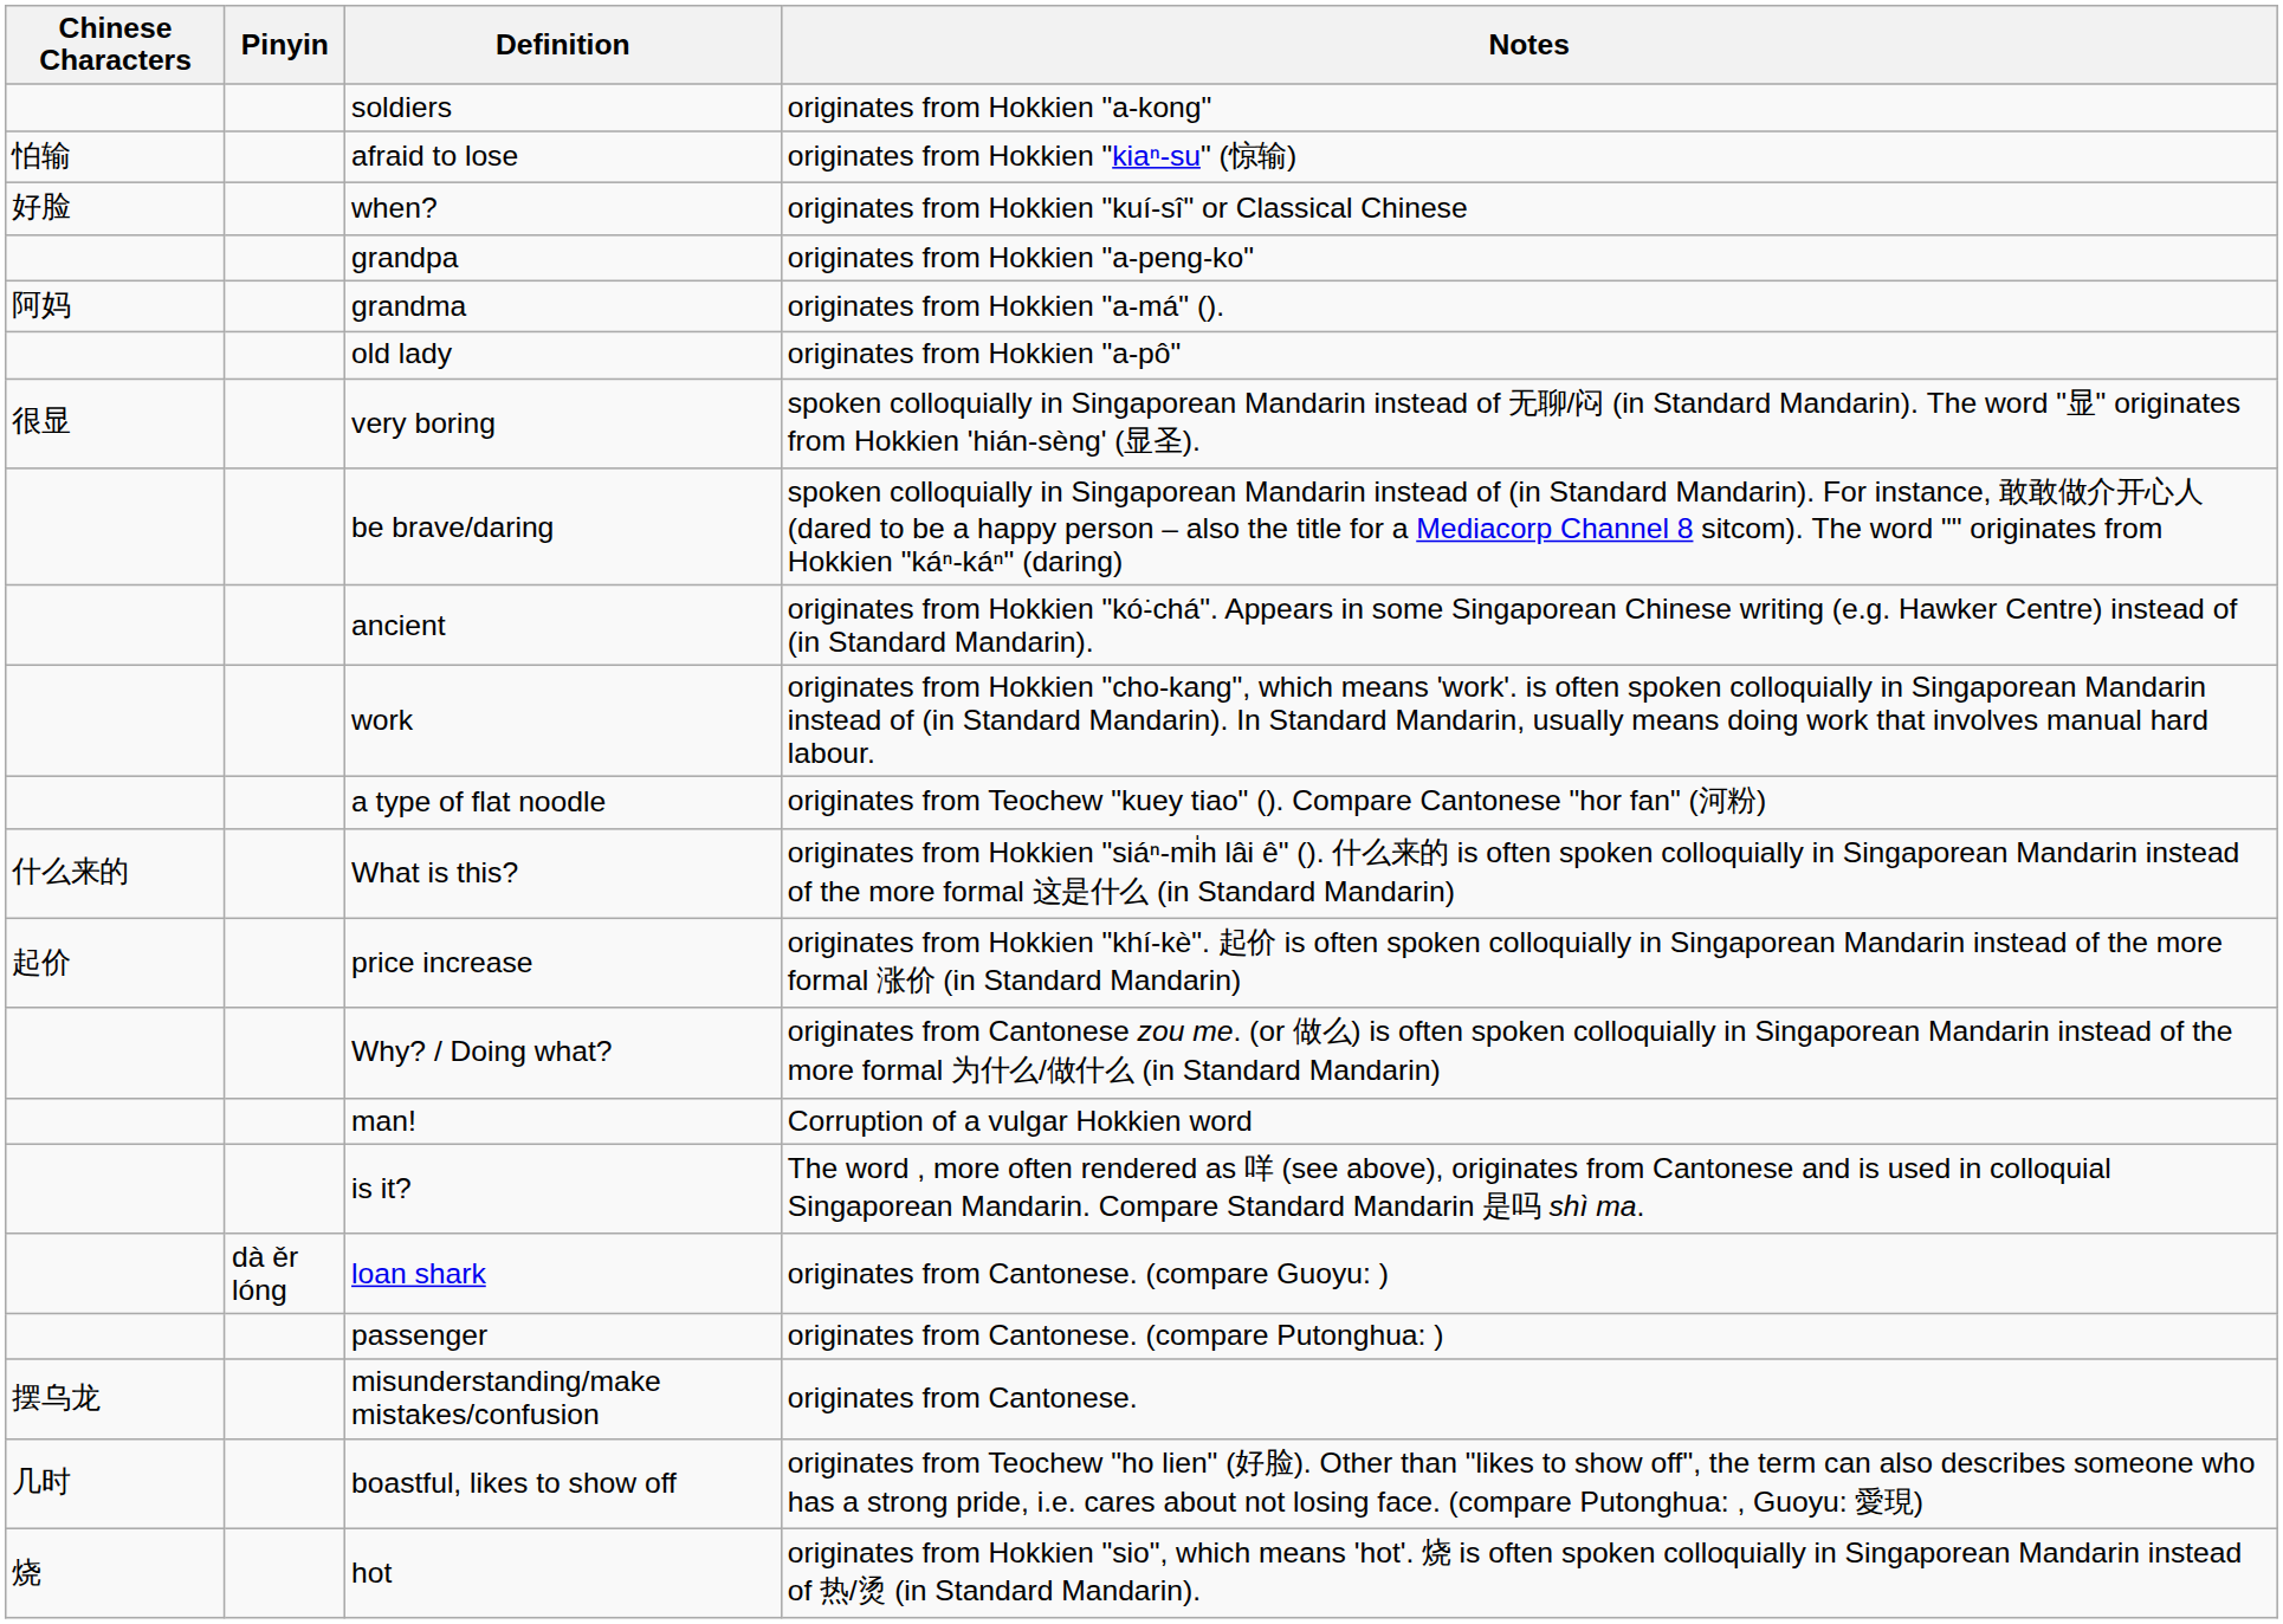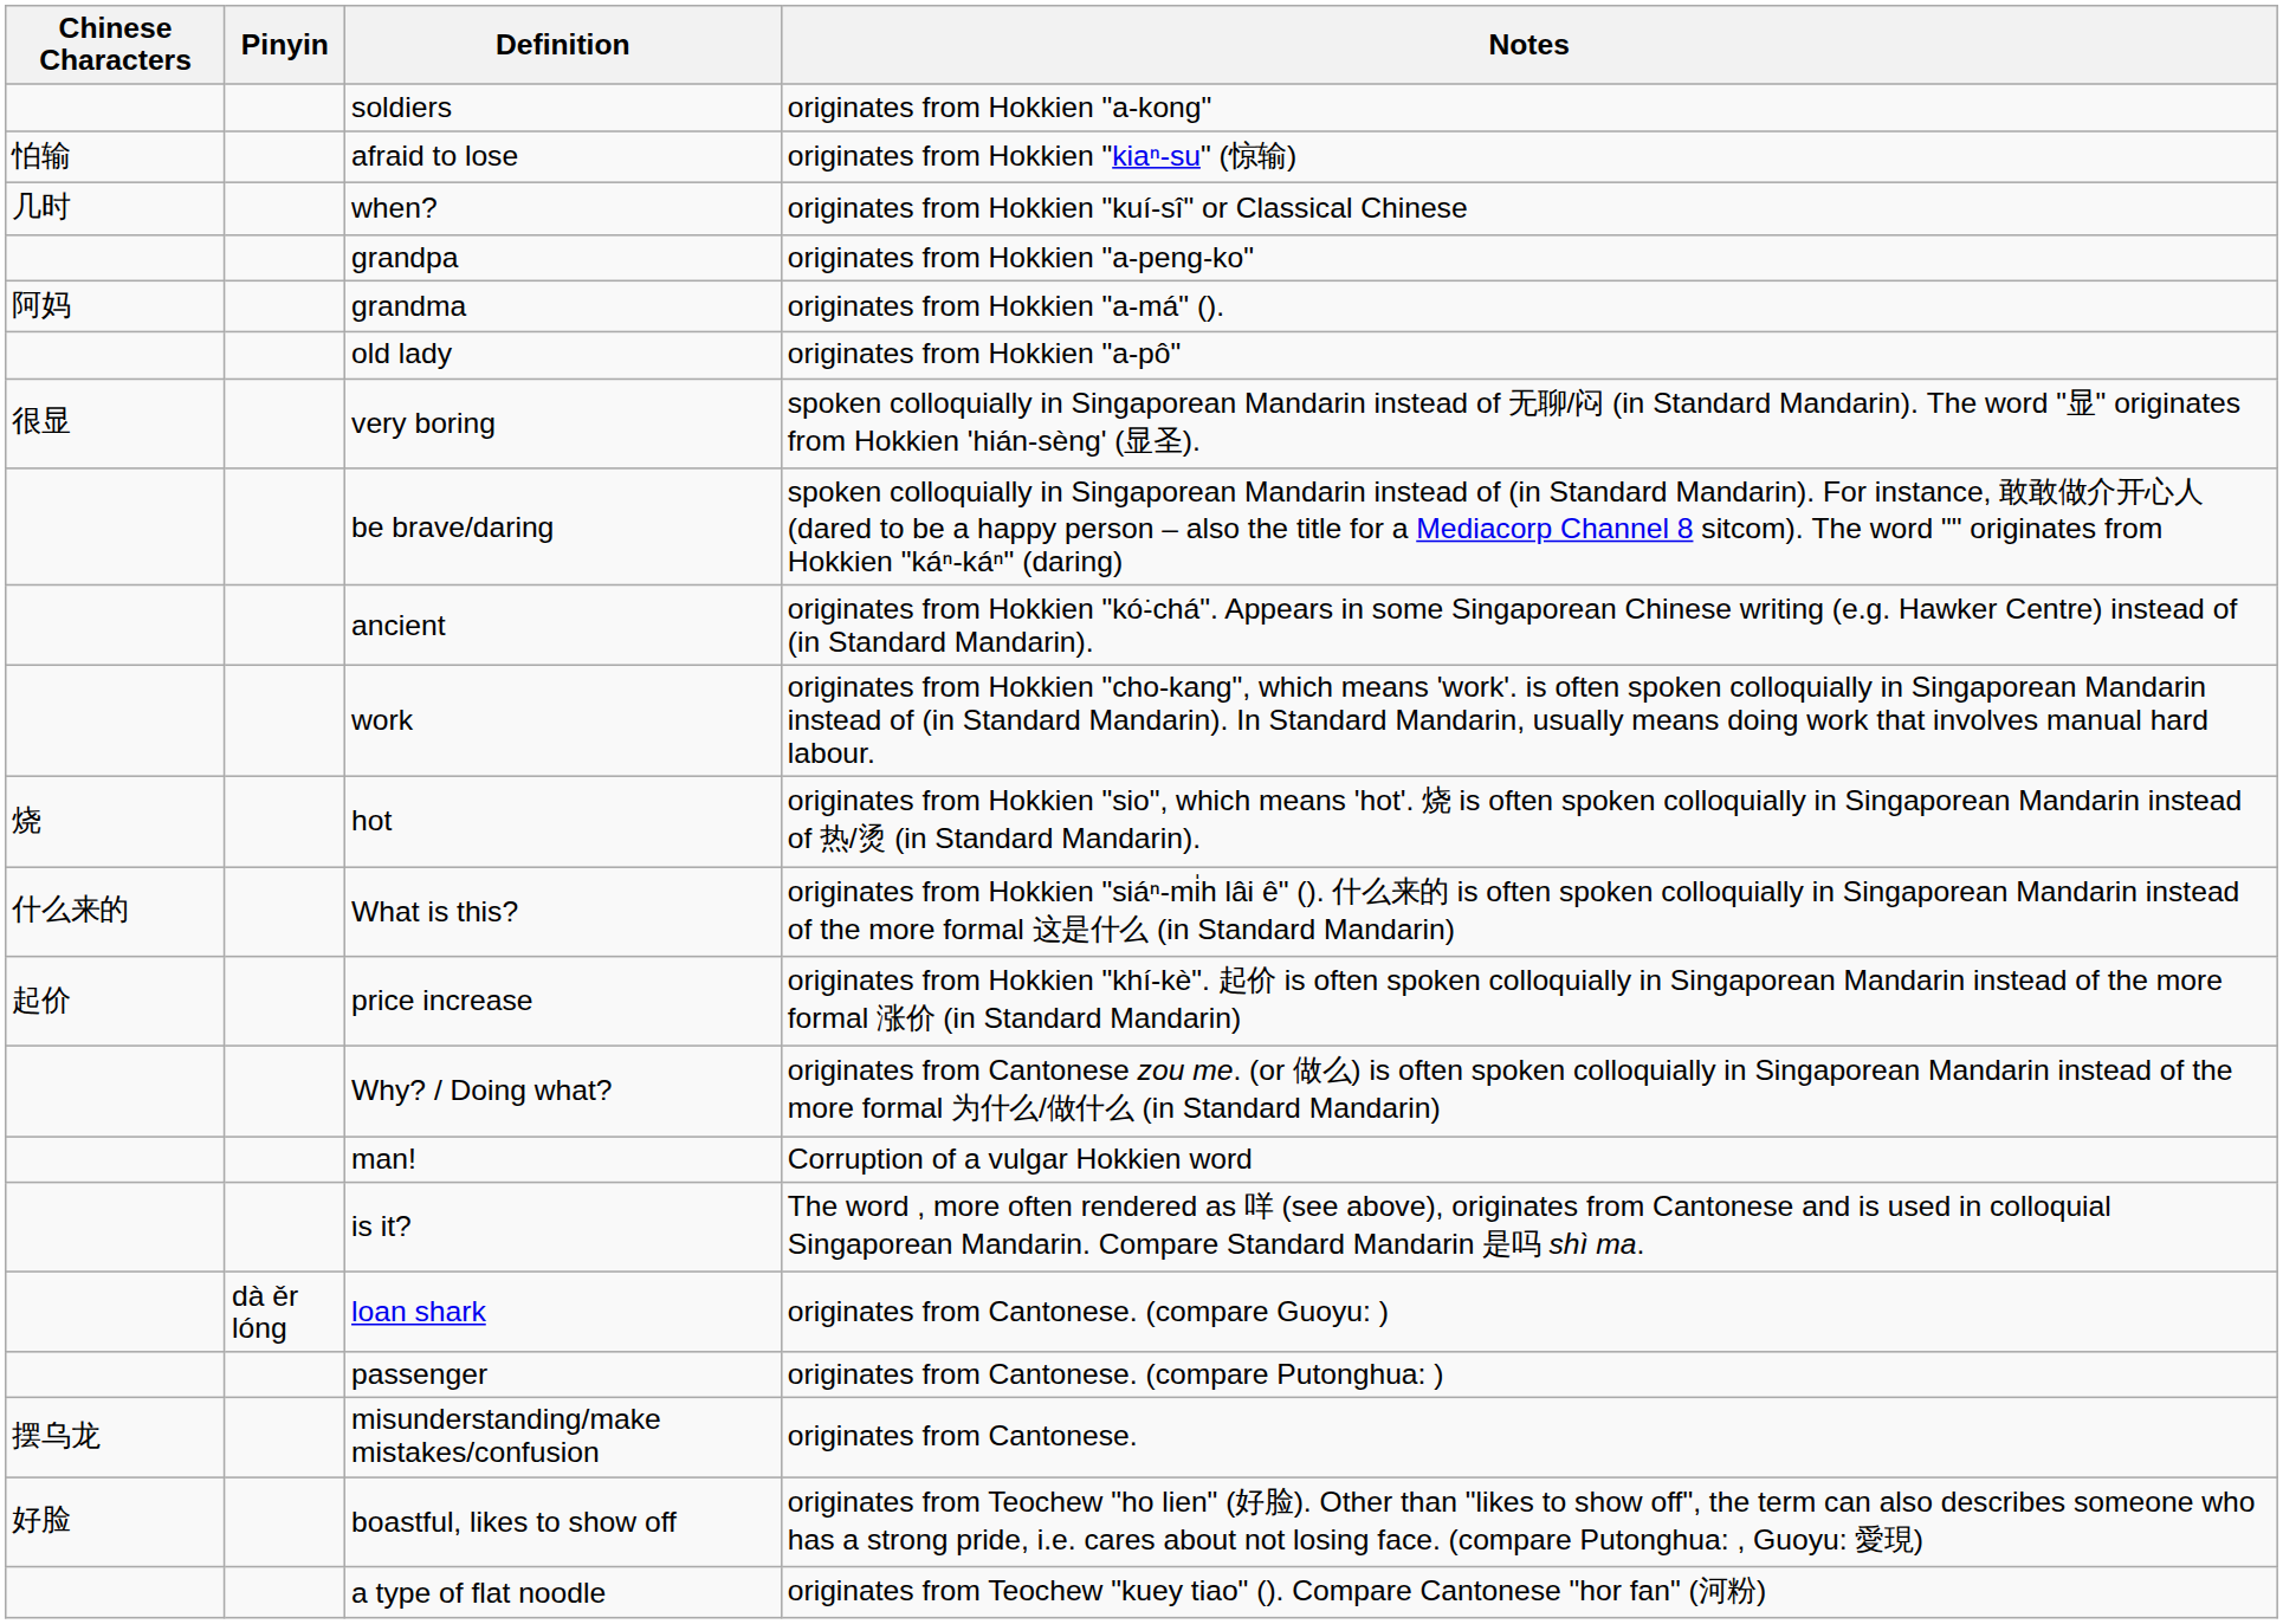when? | Chinese Characters: 好脸 -> 几时
rows swapped: hot <-> a type of flat noodle
boastful, likes to show off | Chinese Characters: 几时 -> 好脸
